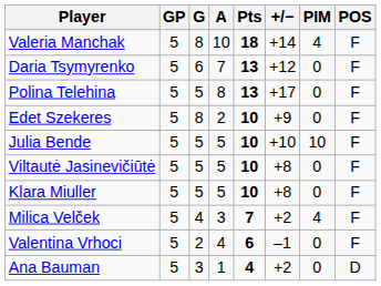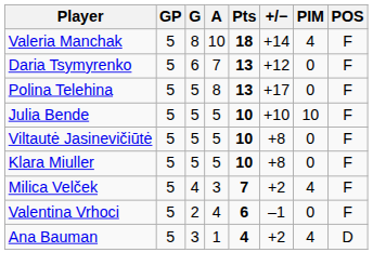- row: Edet Szekeres | 5 | 8 | 2 | 10 | +9 | 0 | F
Ana Bauman | PIM: 0 -> 4
